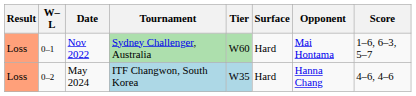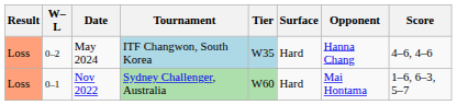rows swapped: Nov 2022 <-> May 2024
